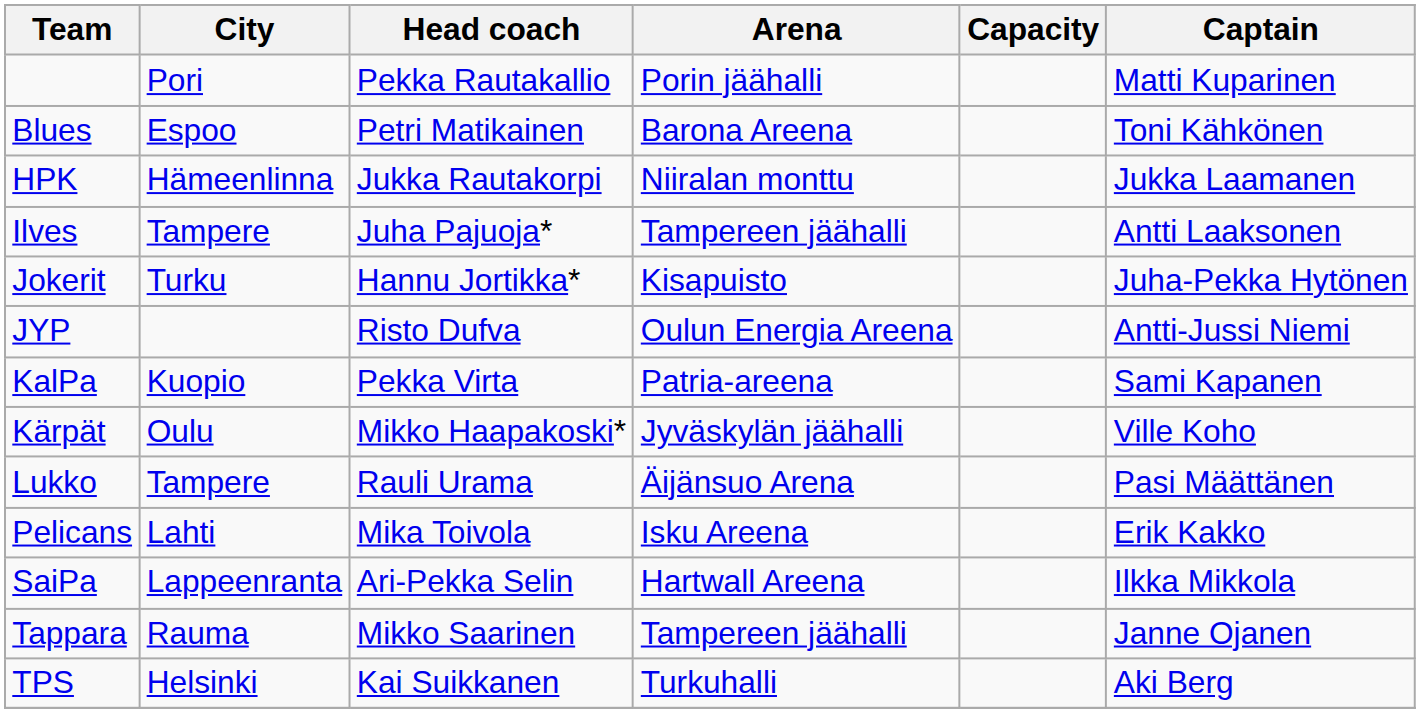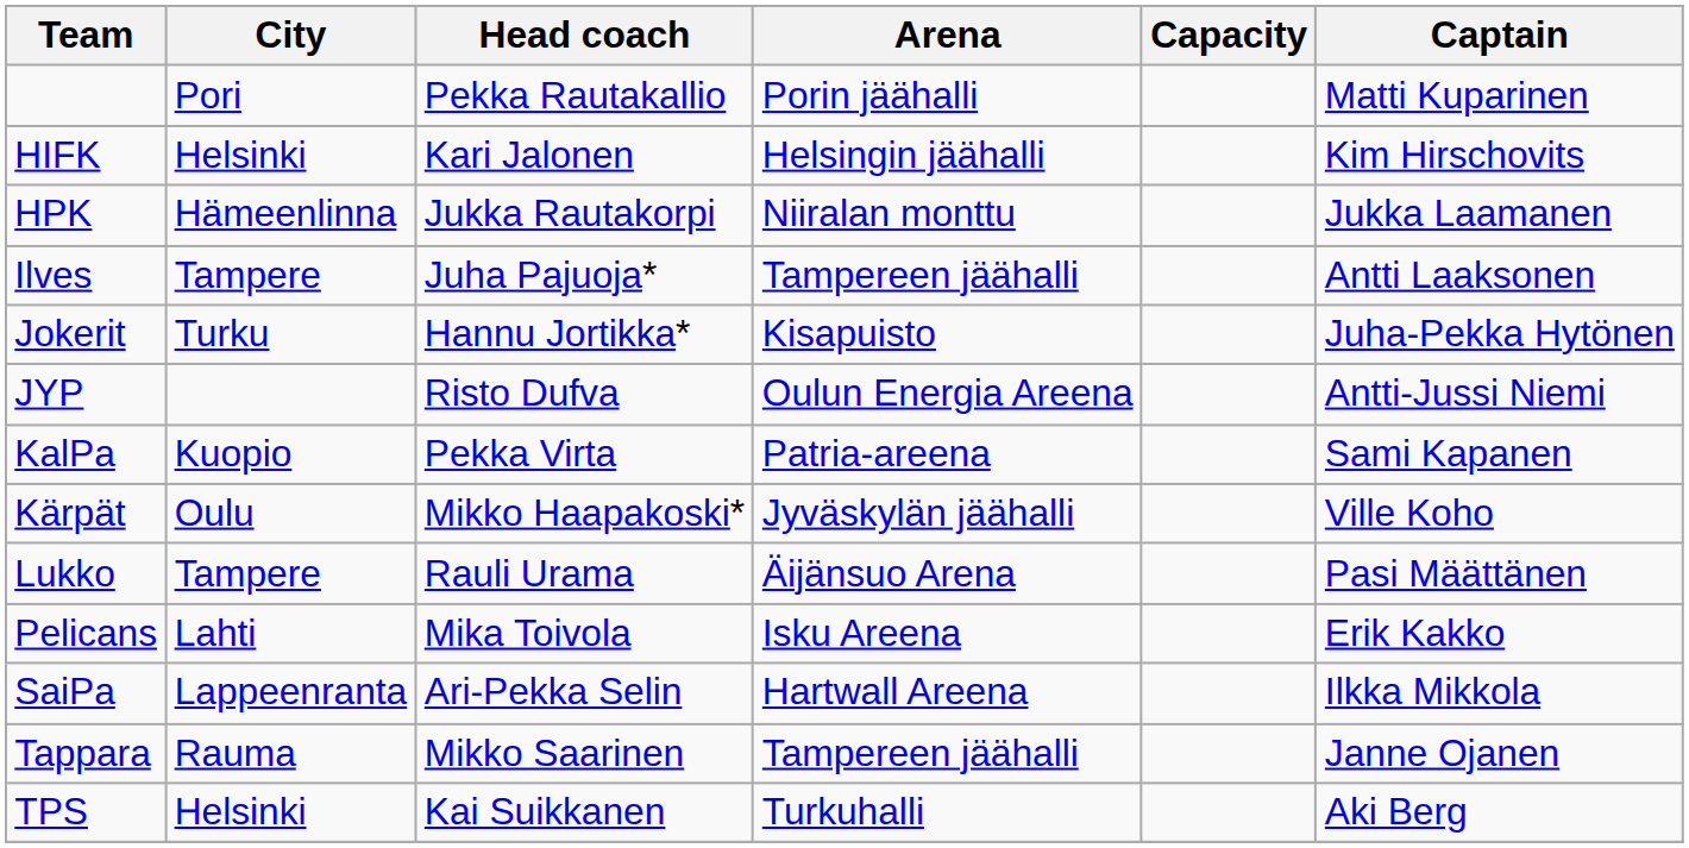- row: Blues | Espoo | Petri Matikainen | Barona Areena | Toni Kähkönen
+ row: HIFK | Helsinki | Kari Jalonen | Helsingin jäähalli | Kim Hirschovits
